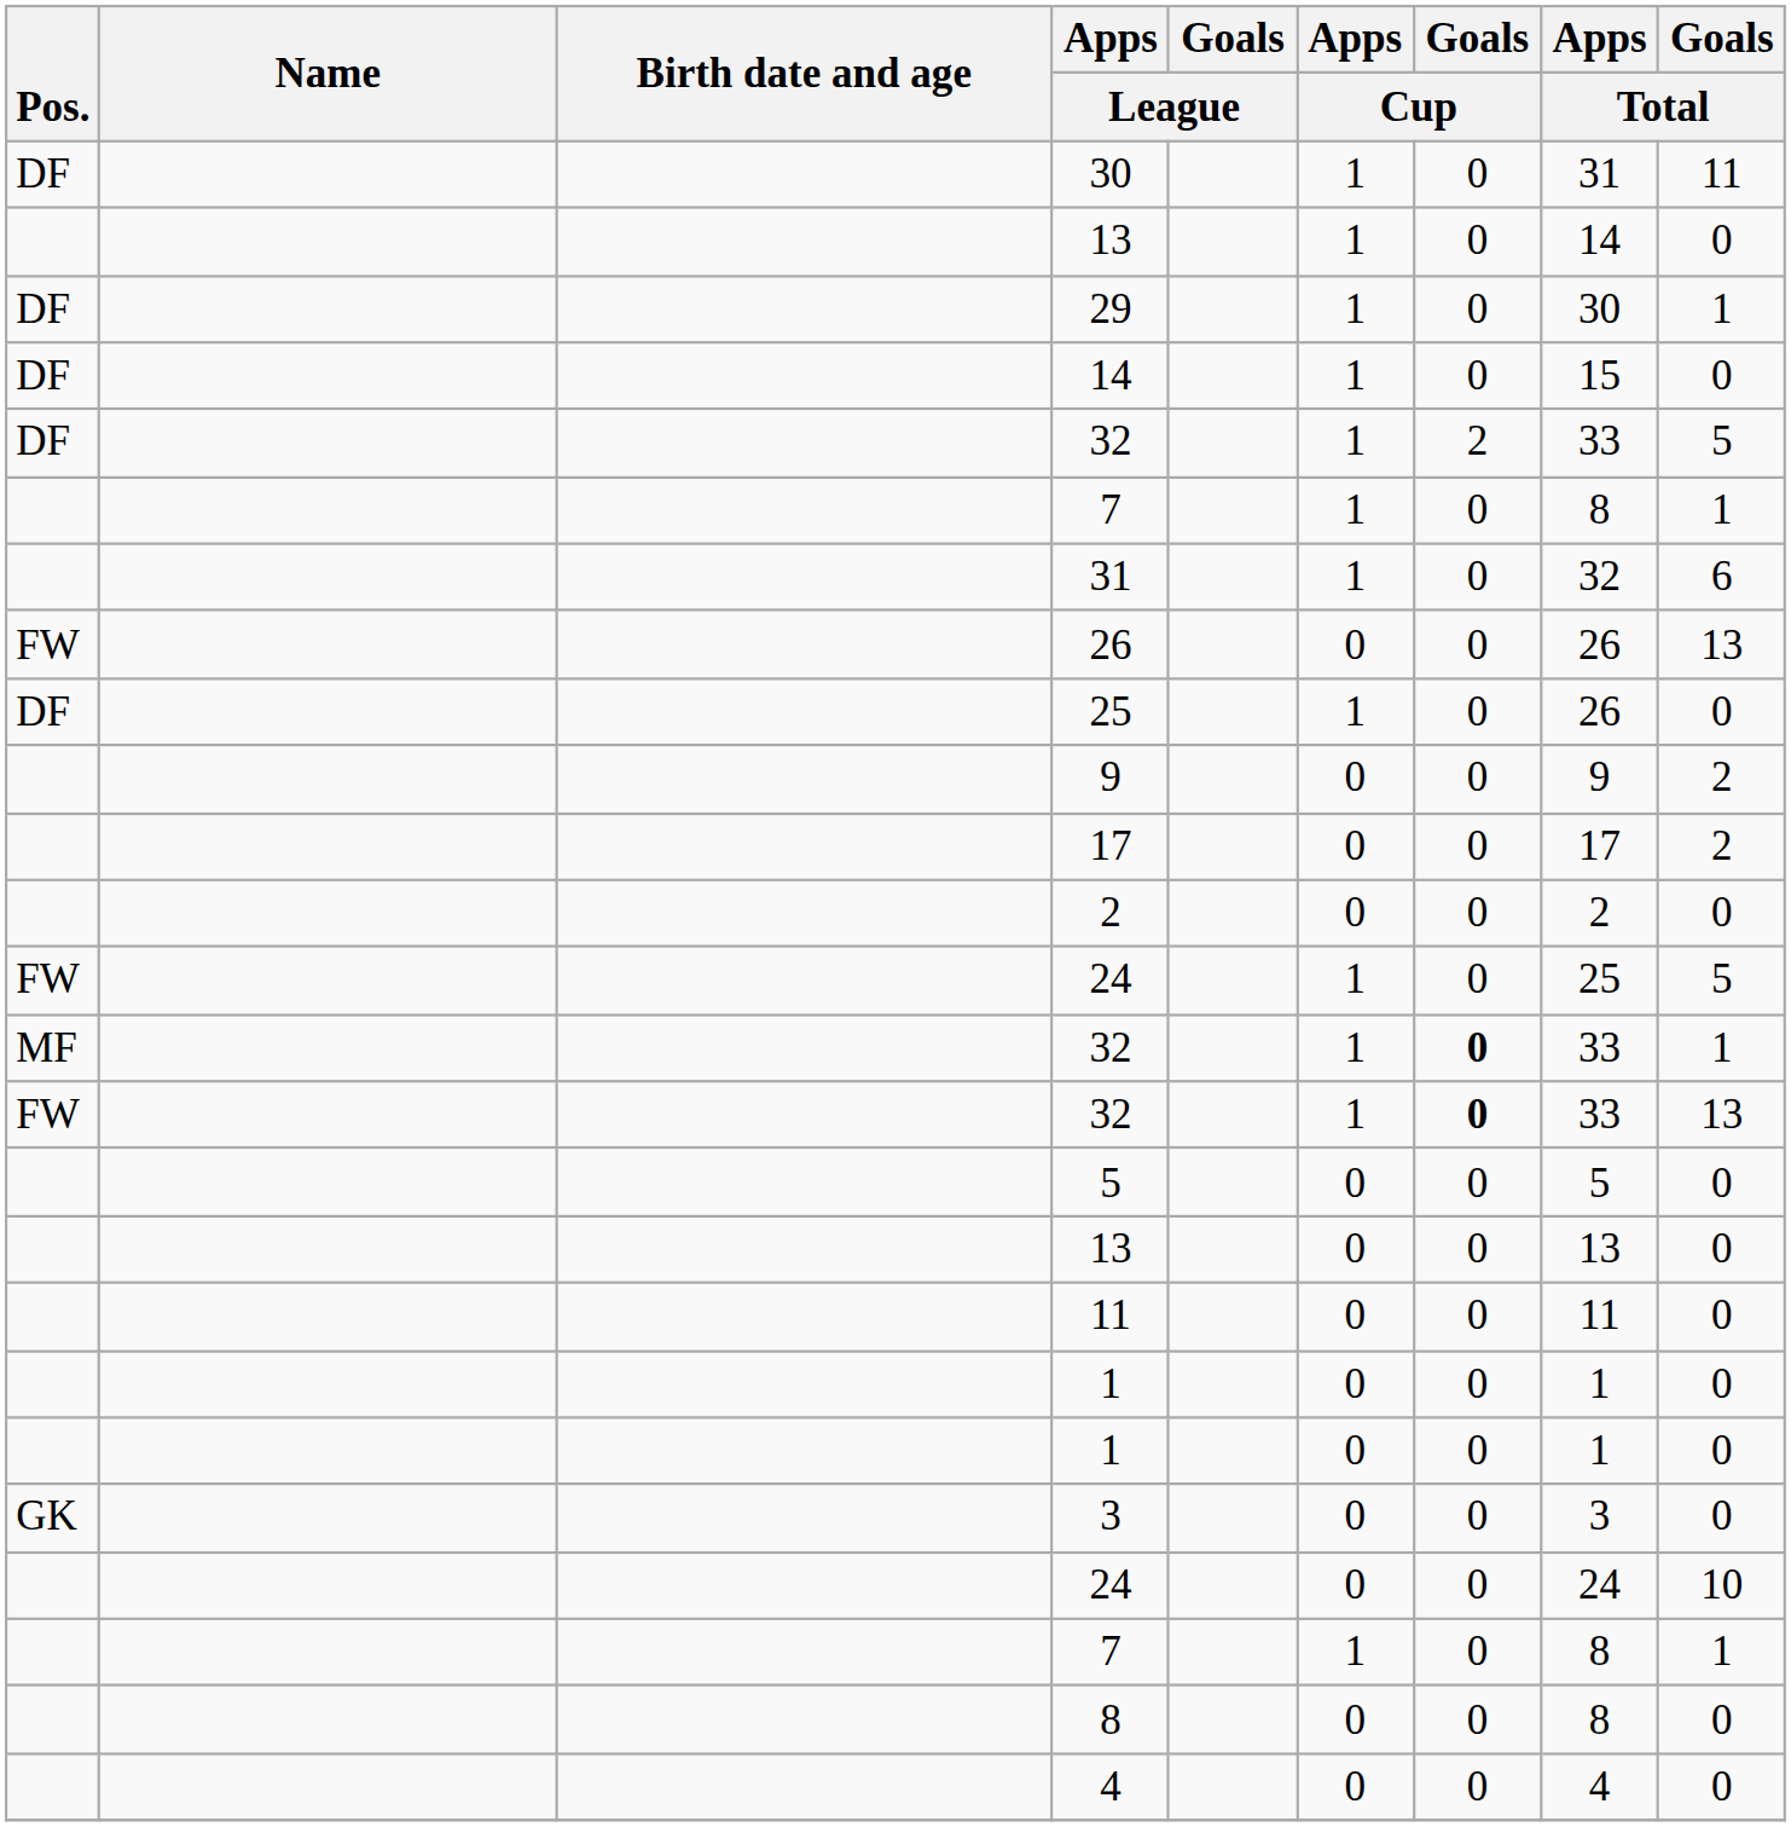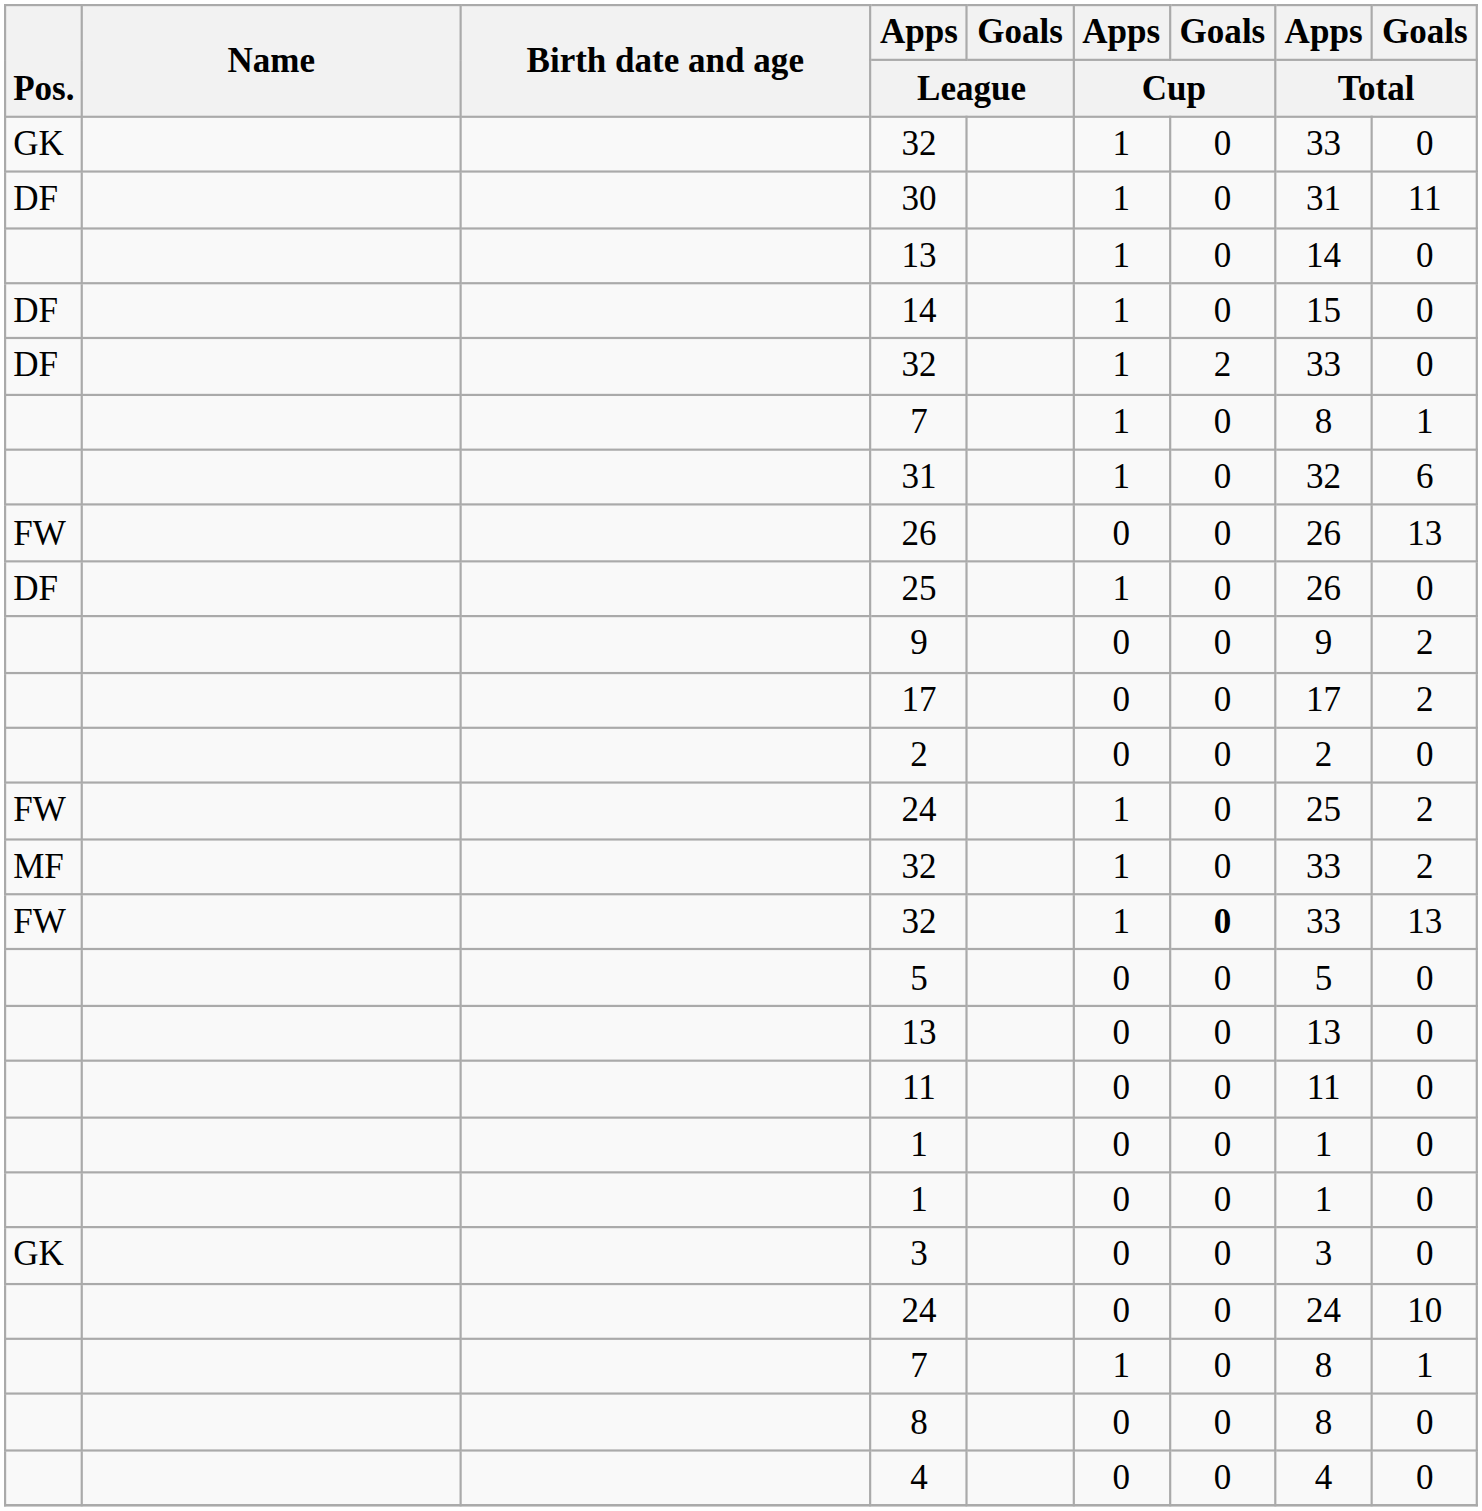+ row: GK | 32 | 1 | 0 | 33 | 0
- row: DF | 29 | 1 | 0 | 30 | 1
DF / 32 | Goals / Total: 5 -> 0
FW / 24 | Goals / Total: 5 -> 2
MF / 32 | Goals / Cup: bold -> normal
MF / 32 | Goals / Total: 1 -> 2
